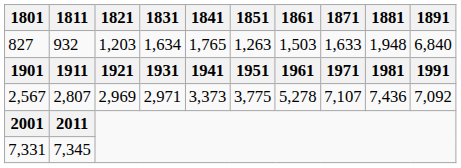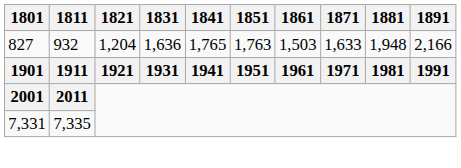827 | 1821: 1,203 -> 1,204
827 | 1831: 1,634 -> 1,636
827 | 1851: 1,263 -> 1,763
827 | 1891: 6,840 -> 2,166
- row: 2,567 | 2,807 | 2,969 | 2,971 | 3,373 | 3,775 | 5,278 | 7,107 | 7,436 | 7,092
7,331 | 1811: 7,345 -> 7,335
